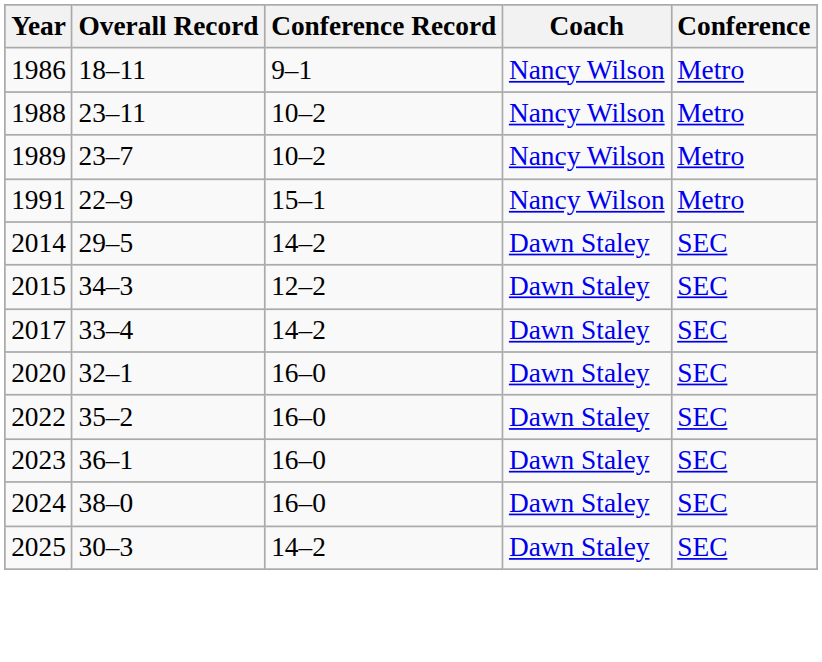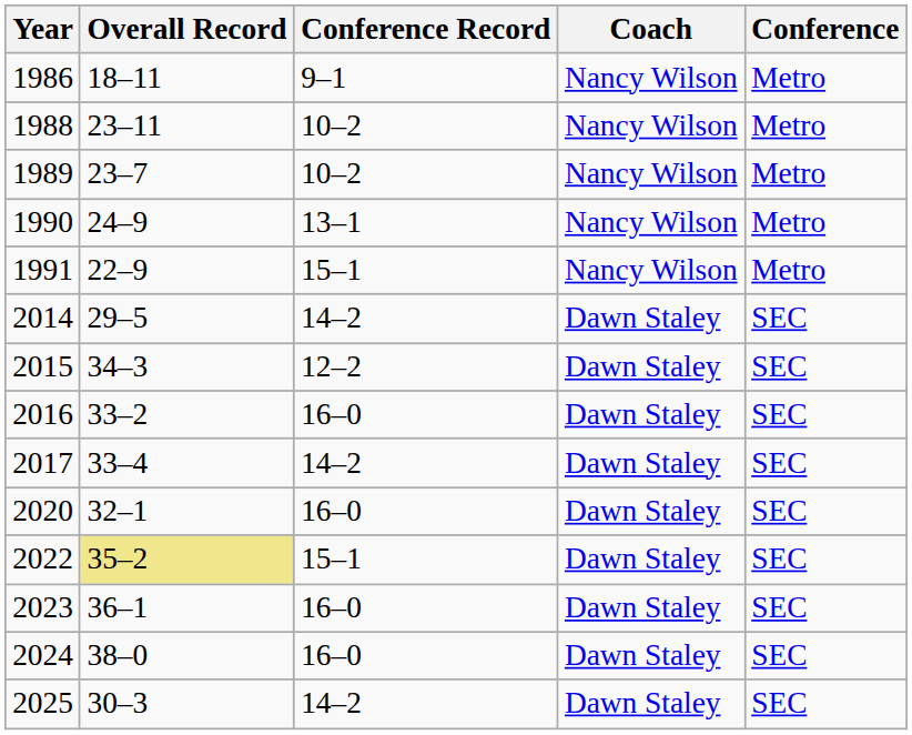+ row: 1990 | 24–9 | 13–1 | Nancy Wilson | Metro
+ row: 2016 | 33–2 | 16–0 | Dawn Staley | SEC
2022 | Overall Record: no background -> khaki background
2022 | Conference Record: 16–0 -> 15–1
